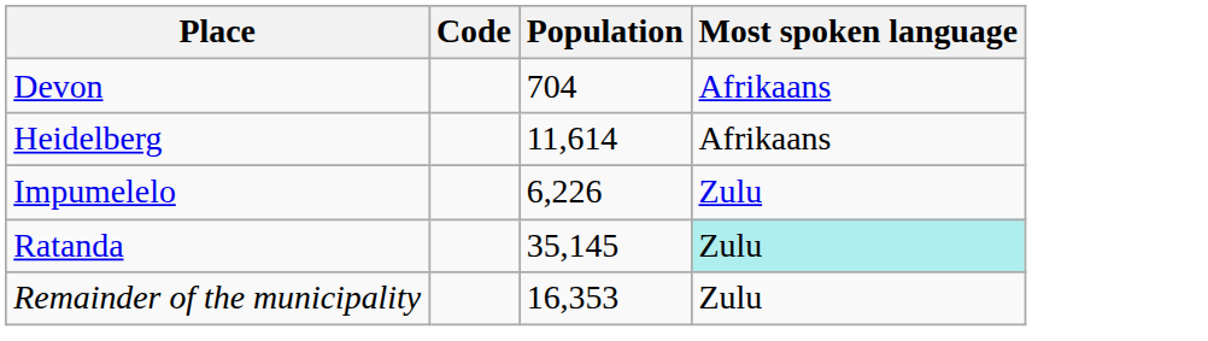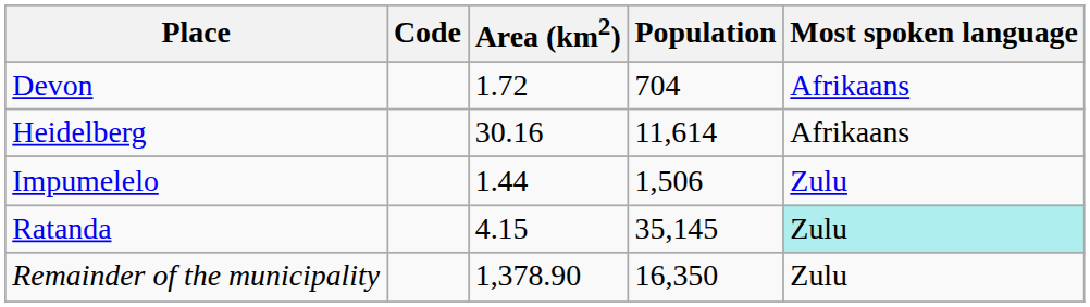+ column: Area (km2) | 1.72 | 30.16 | 1.44 | 4.15 | 1,378.90
Impumelelo | Population: 6,226 -> 1,506
Remainder of the municipality | Population: 16,353 -> 16,350
